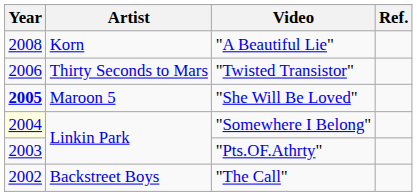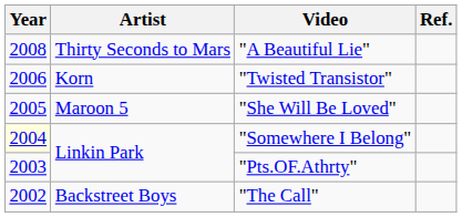"A Beautiful Lie" | Artist: Korn -> Thirty Seconds to Mars
"Twisted Transistor" | Artist: Thirty Seconds to Mars -> Korn
"She Will Be Loved" | Year: bold -> normal
